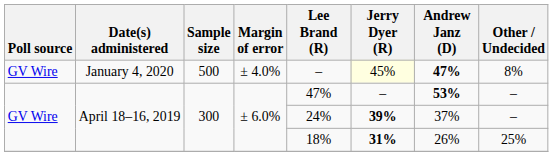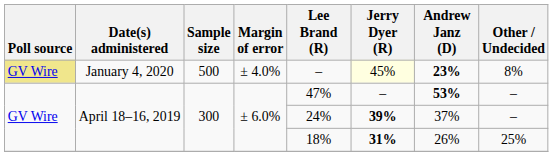January 4, 2020 | Poll source: no background -> khaki background
January 4, 2020 | Andrew Janz (D): 47% -> 23%
